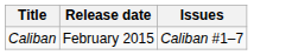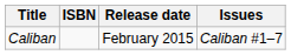+ column: ISBN
